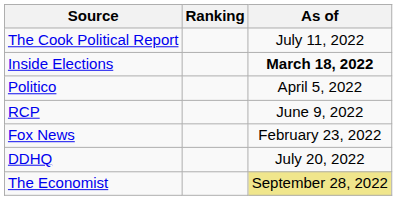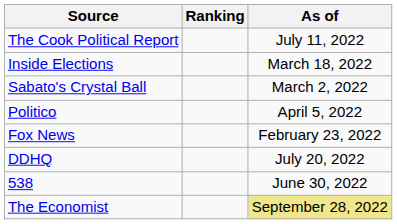Inside Elections | As of: bold -> normal
+ row: Sabato's Crystal Ball | March 2, 2022
- row: RCP | June 9, 2022
+ row: 538 | June 30, 2022
